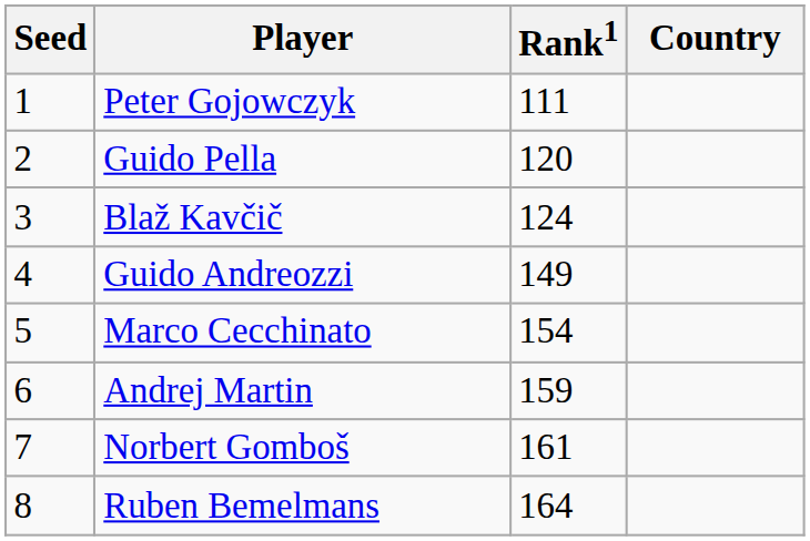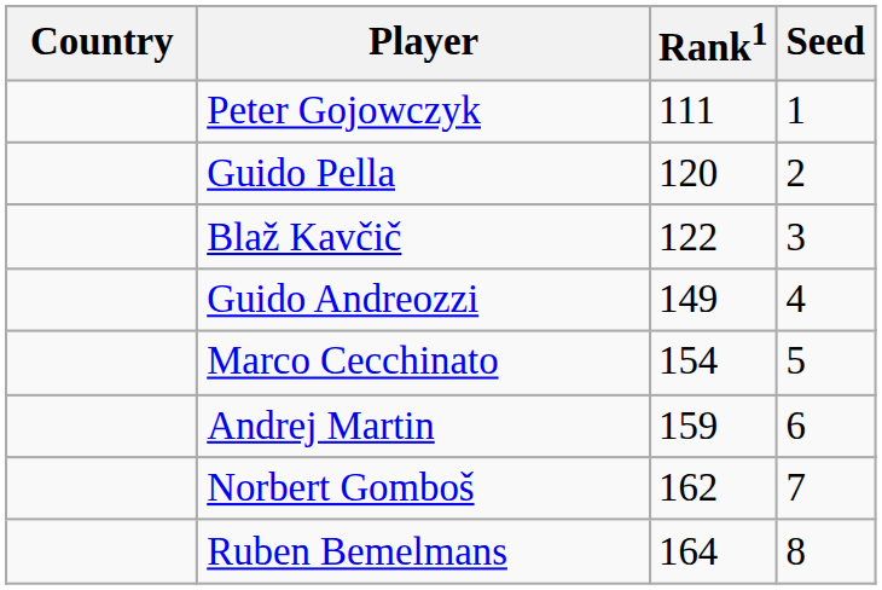columns swapped: Country <-> Seed
Blaž Kavčič | Rank1: 124 -> 122
Norbert Gomboš | Rank1: 161 -> 162
